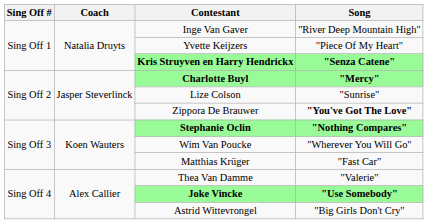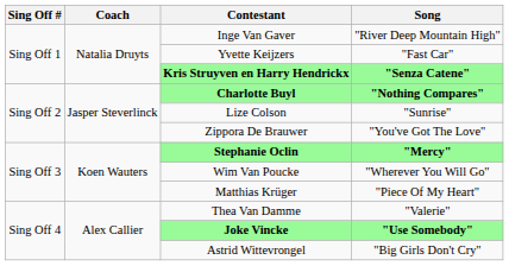Yvette Keijzers | Song: "Piece Of My Heart" -> "Fast Car"
Charlotte Buyl | Song: "Mercy" -> "Nothing Compares"
Zippora De Brauwer | Song: bold -> normal
Stephanie Oclin | Song: "Nothing Compares" -> "Mercy"
Matthias Krüger | Song: "Fast Car" -> "Piece Of My Heart"
